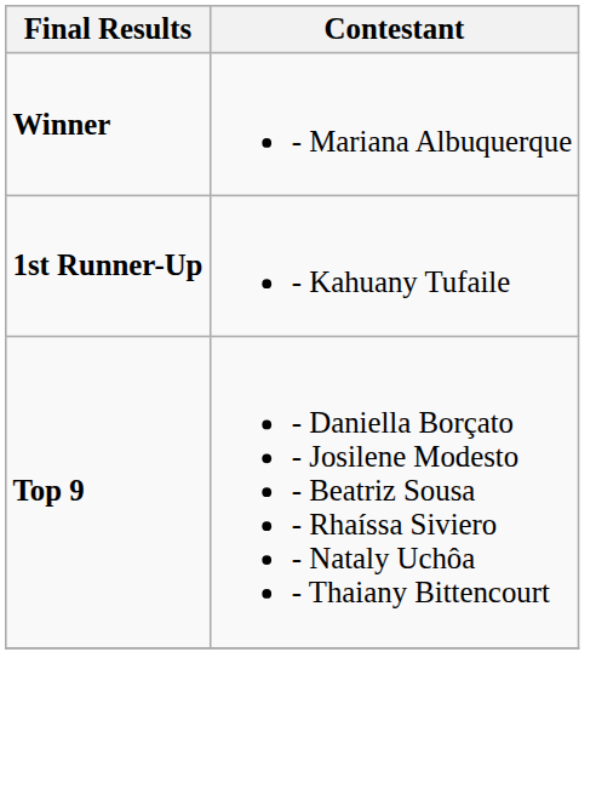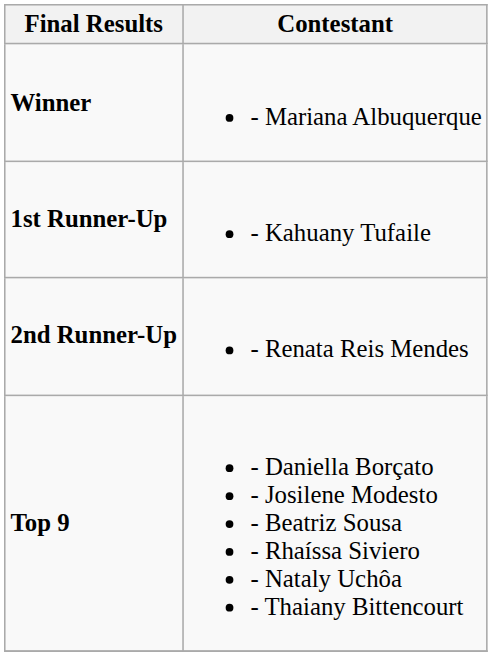+ row: 2nd Runner-Up | - Renata Reis Mendes
